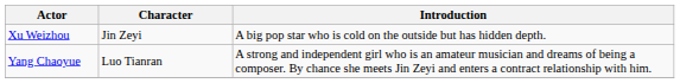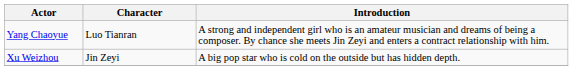rows swapped: Yang Chaoyue <-> Xu Weizhou
